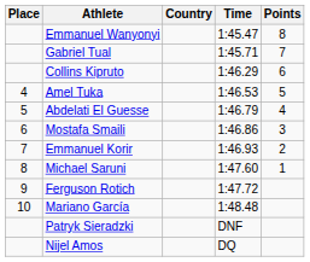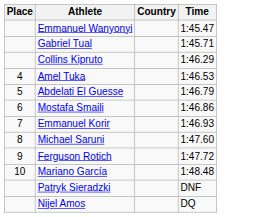- column: Points | 8 | 7 | 6 | 5 | 4 | 3 | 2 | 1
